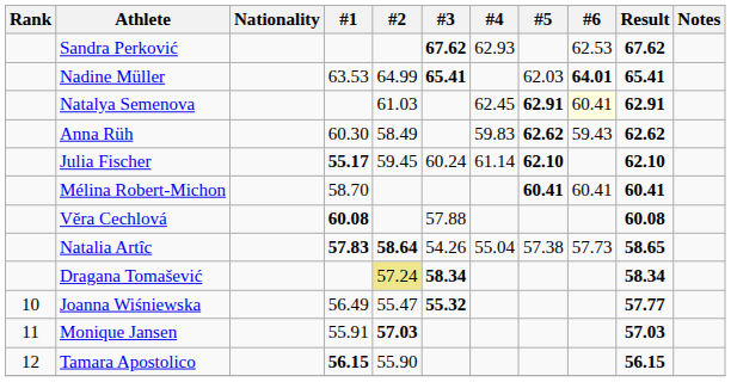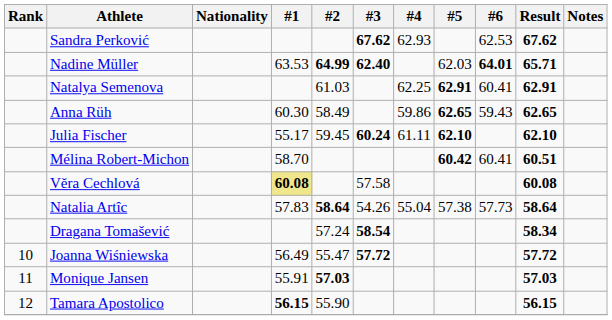Nadine Müller | #2: normal -> bold
Nadine Müller | #3: 65.41 -> 62.40
Nadine Müller | Result: 65.41 -> 65.71
Natalya Semenova | #4: 62.45 -> 62.25
Natalya Semenova | #6: lightyellow background -> no background
Anna Rüh | #4: 59.83 -> 59.86
Anna Rüh | #5: 62.62 -> 62.65
Anna Rüh | Result: 62.62 -> 62.65
Julia Fischer | #1: bold -> normal
Julia Fischer | #3: normal -> bold
Julia Fischer | #4: 61.14 -> 61.11
Mélina Robert-Michon | #5: 60.41 -> 60.42
Mélina Robert-Michon | Result: 60.41 -> 60.51
Věra Cechlová | #1: no background -> khaki background
Věra Cechlová | #3: 57.88 -> 57.58
Natalia Artîc | #1: bold -> normal
Natalia Artîc | Result: 58.65 -> 58.64
Dragana Tomašević | #2: khaki background -> no background
Dragana Tomašević | #3: 58.34 -> 58.54
Joanna Wiśniewska | #3: 55.32 -> 57.72
Joanna Wiśniewska | Result: 57.77 -> 57.72
